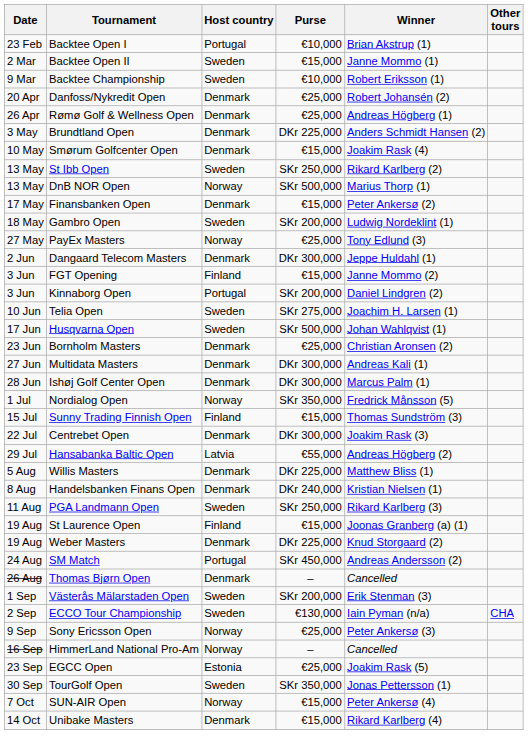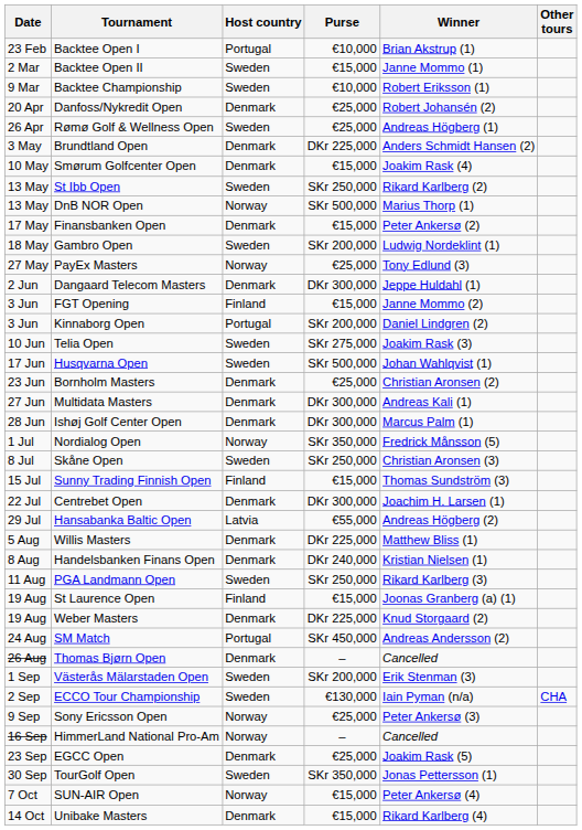Rømø Golf & Wellness Open | Host country: Denmark -> Sweden
Telia Open | Winner: Joachim H. Larsen (1) -> Joakim Rask (3)
+ row: 8 Jul | Skåne Open | Sweden | SKr 250,000 | Christian Aronsen (3)
Centrebet Open | Winner: Joakim Rask (3) -> Joachim H. Larsen (1)
EGCC Open | Host country: Estonia -> Denmark
